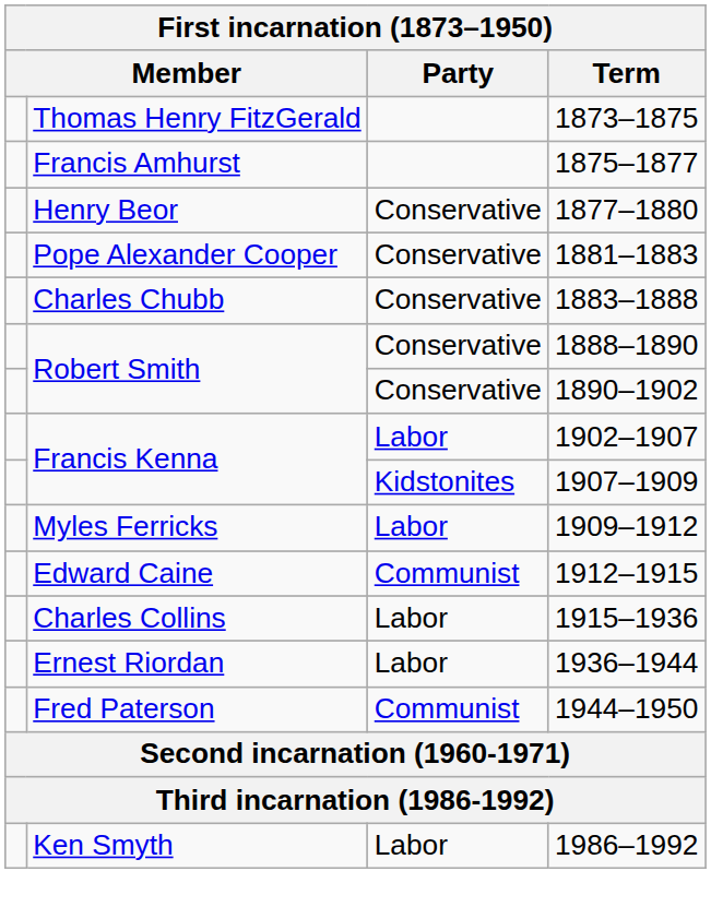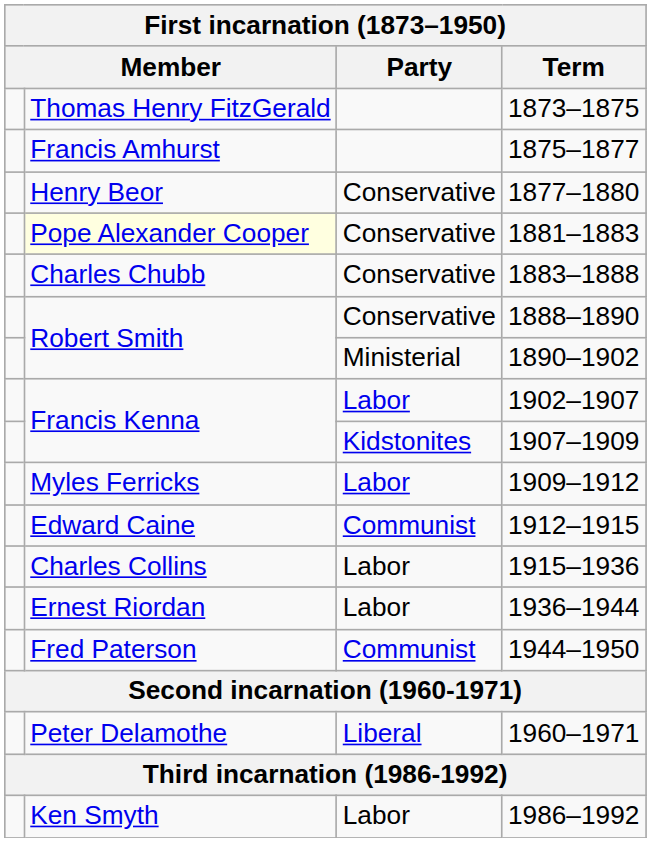1881–1883 | column 2: no background -> lightyellow background
1890–1902 | Party: Conservative -> Ministerial
+ row: Peter Delamothe | Liberal | 1960–1971
